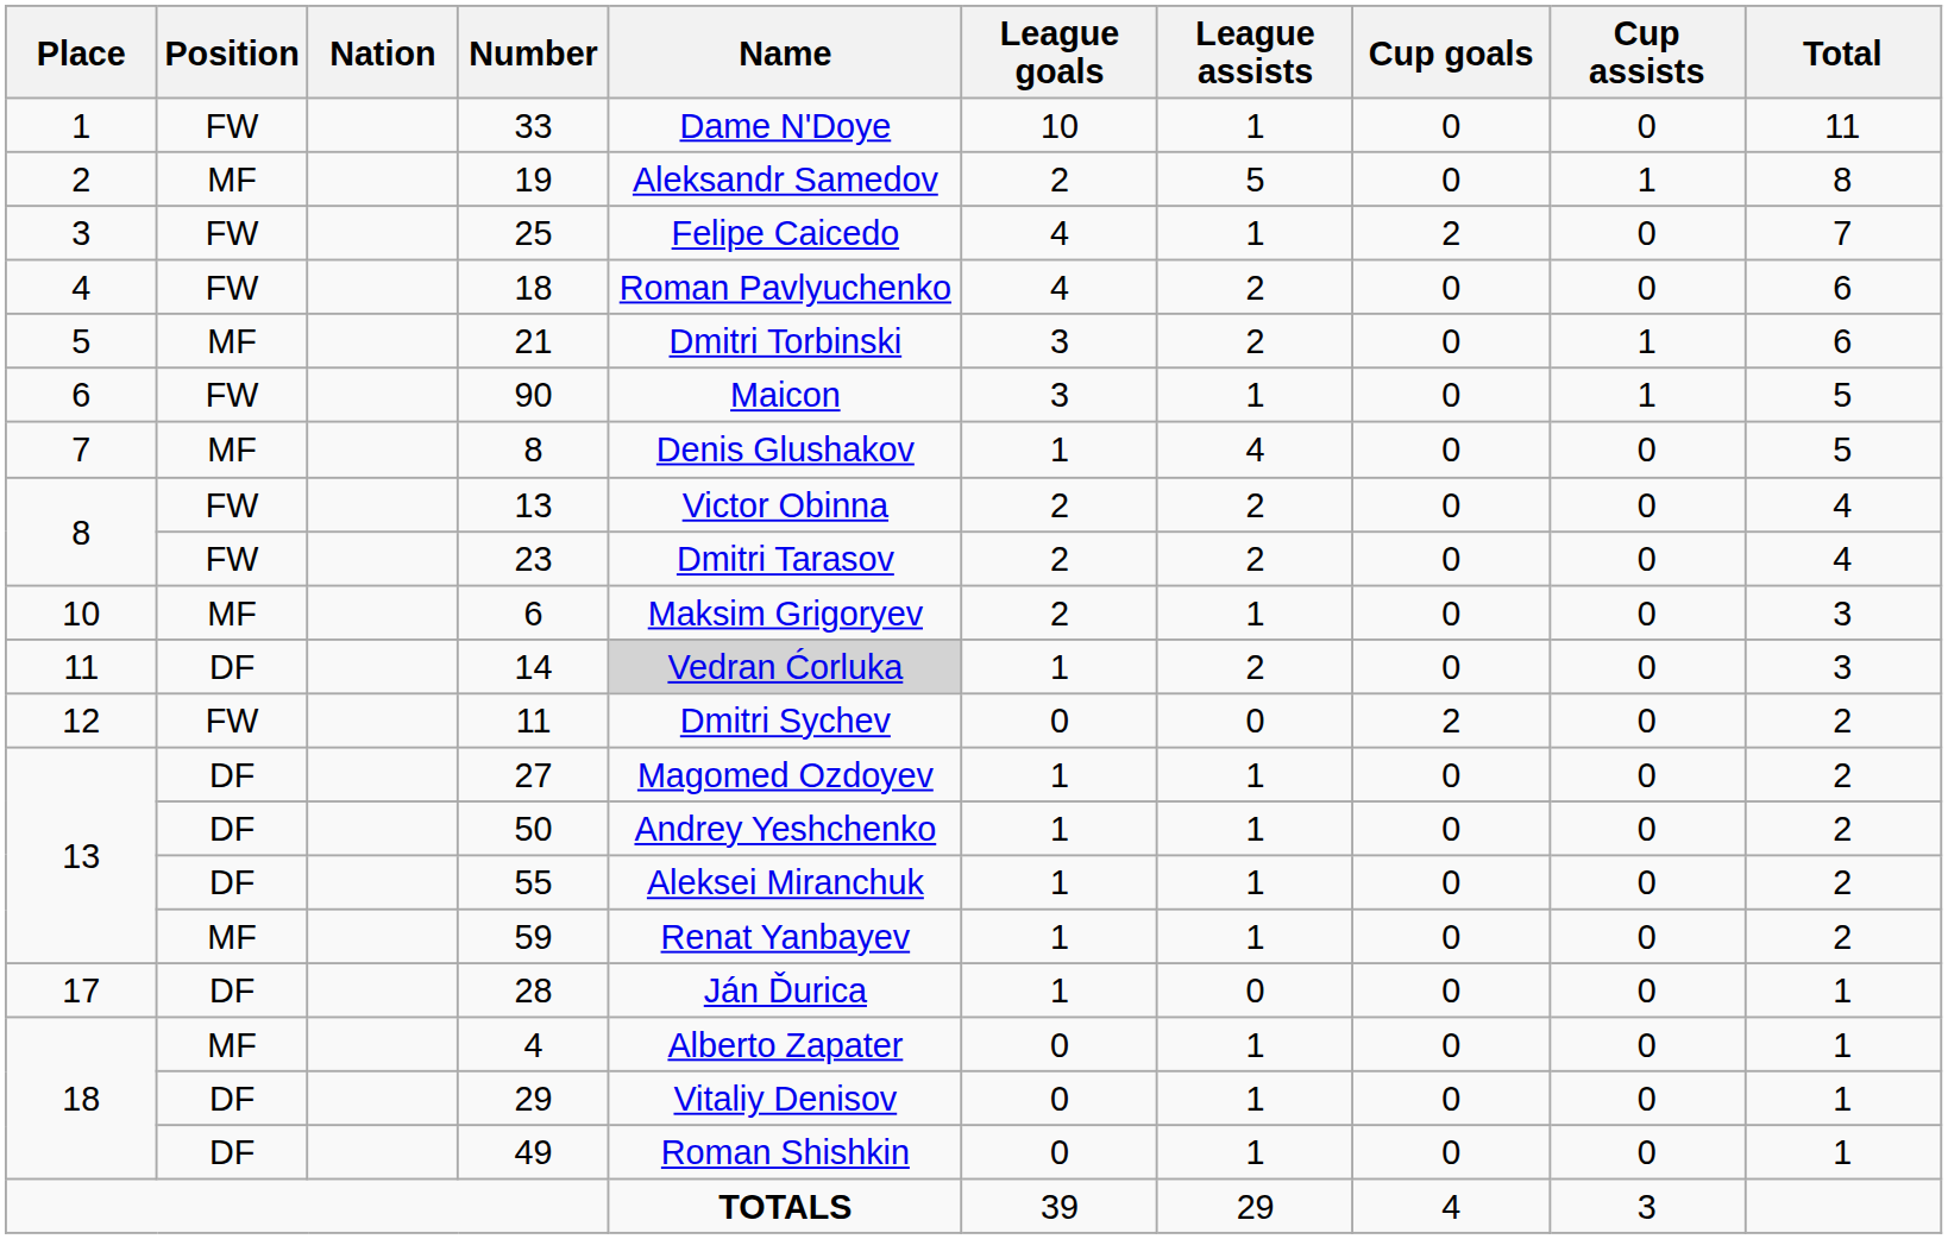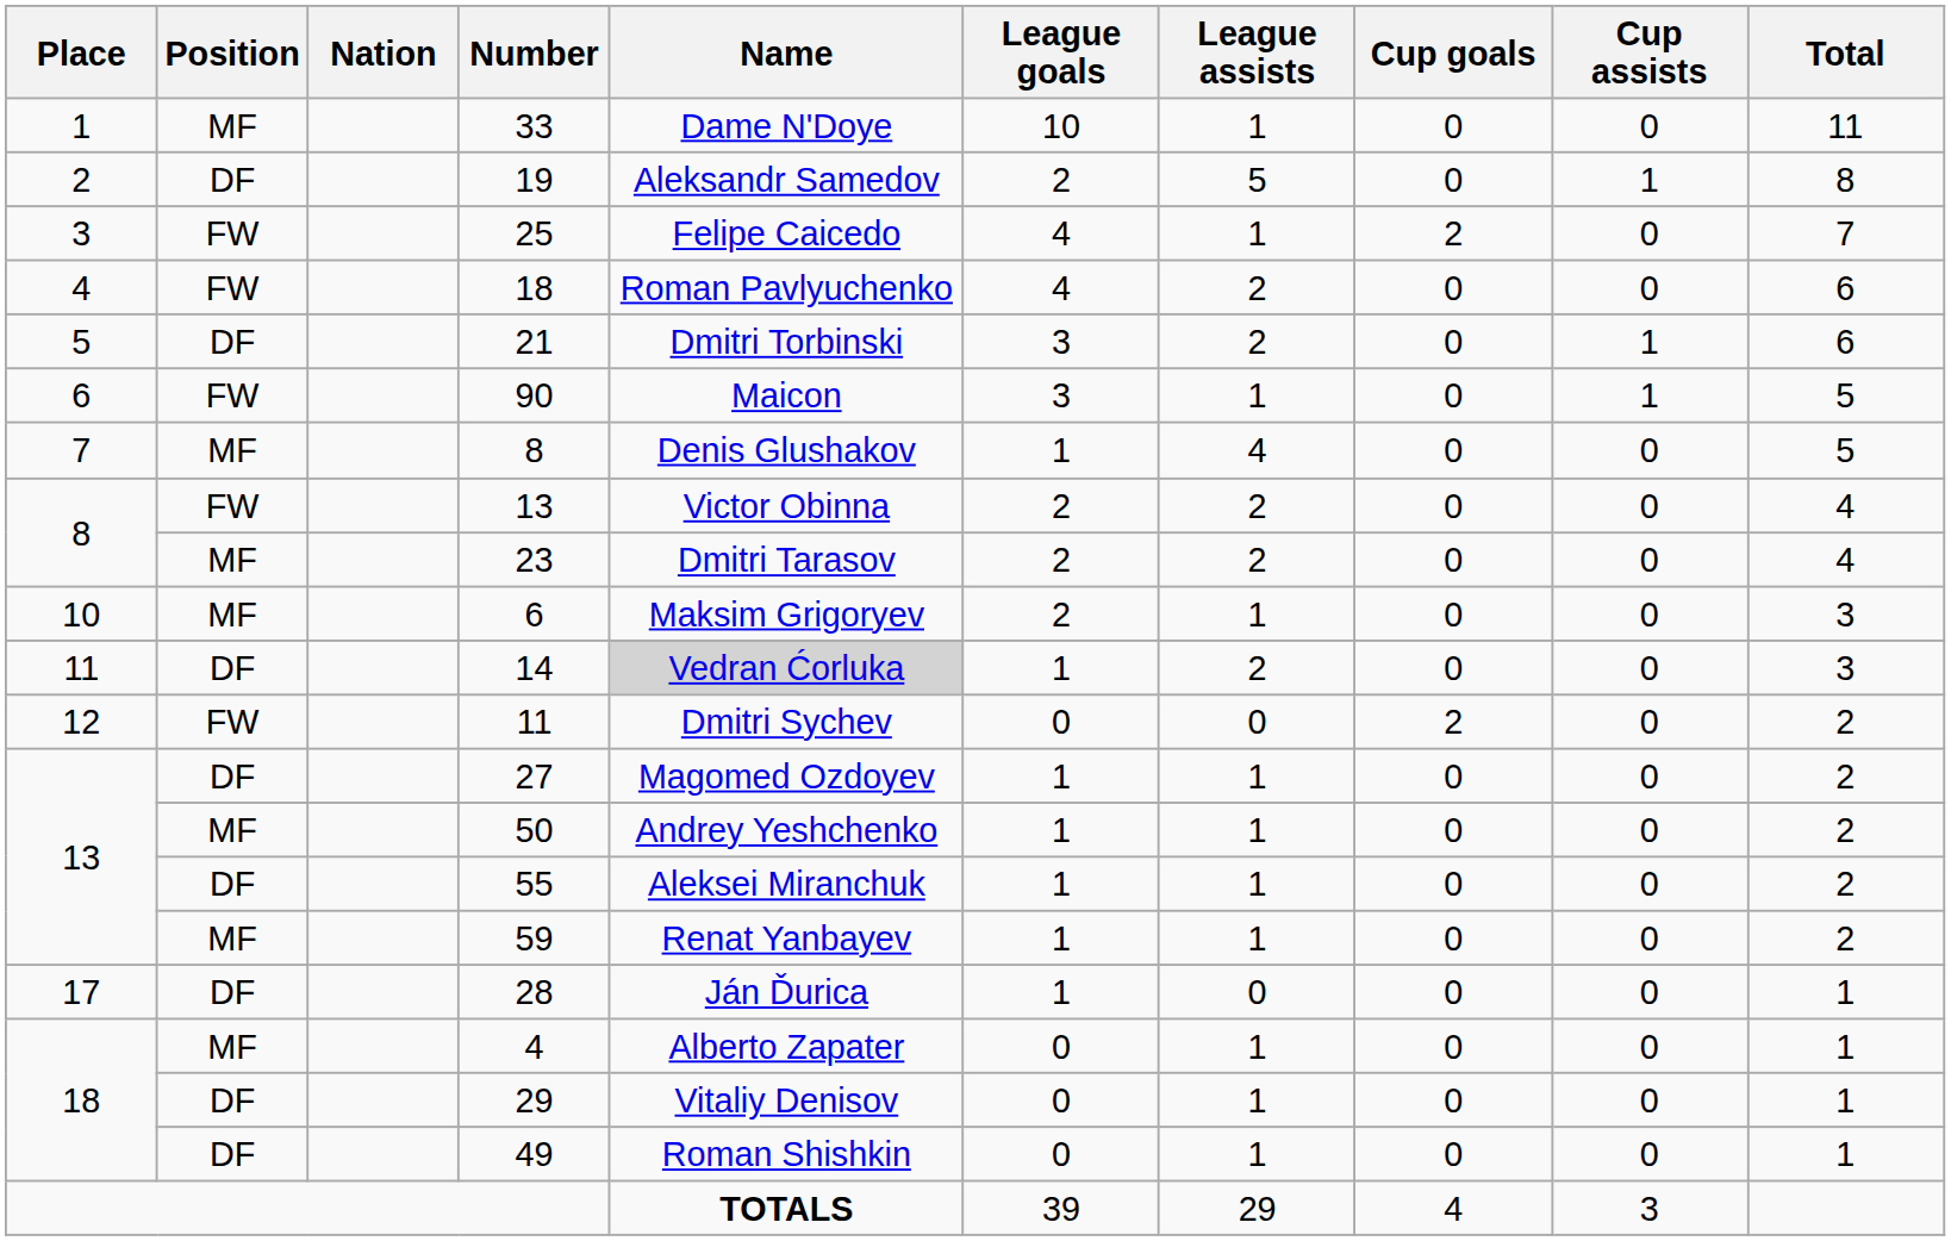33 | Position: FW -> MF
19 | Position: MF -> DF
21 | Position: MF -> DF
23 | Position: FW -> MF
50 | Position: DF -> MF
